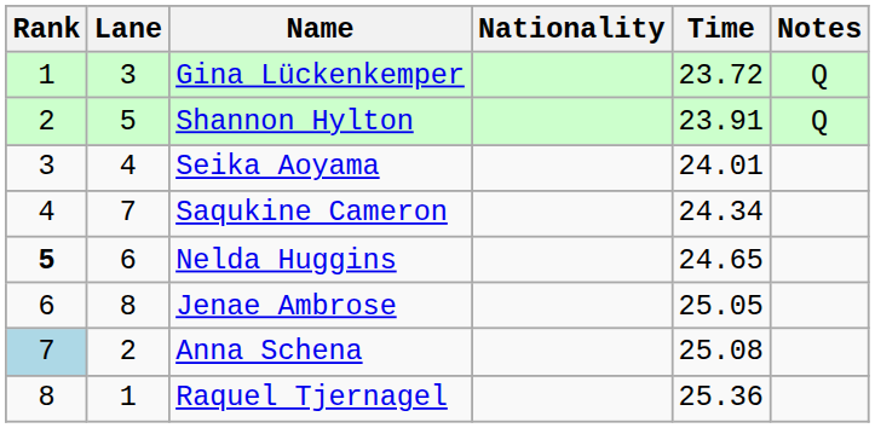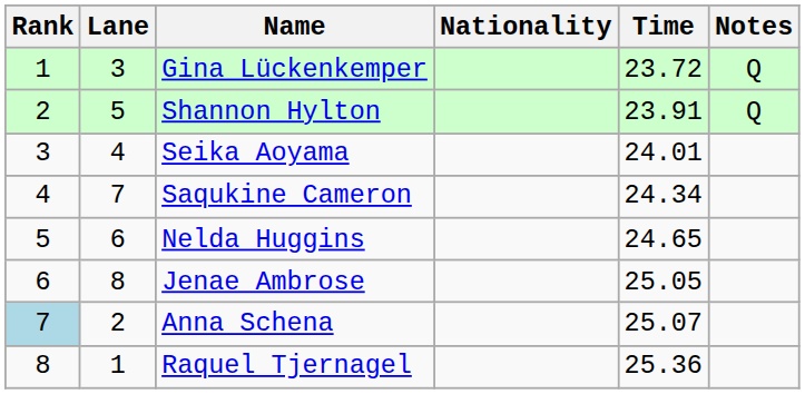Nelda Huggins | Rank: bold -> normal
Anna Schena | Time: 25.08 -> 25.07
